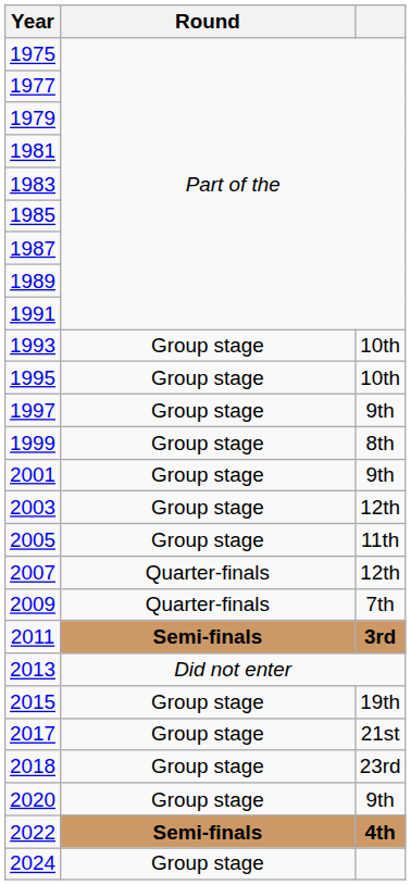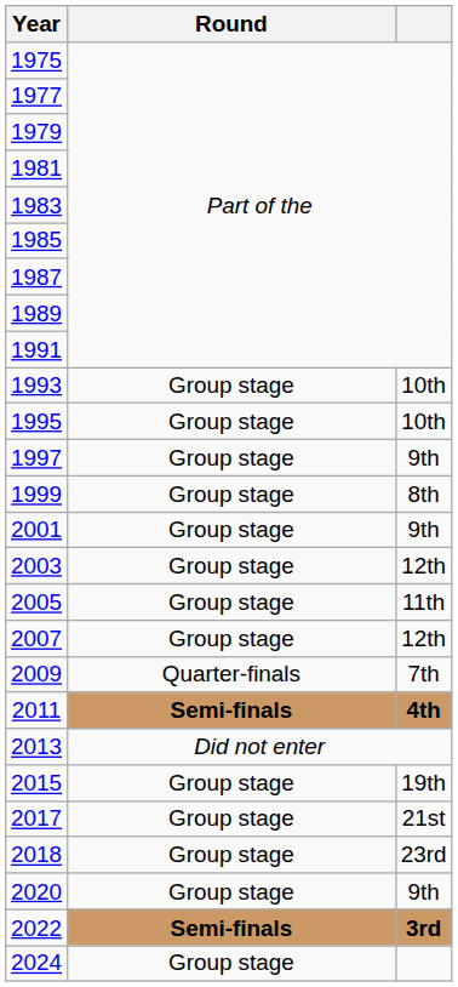2007 | Round: Quarter-finals -> Group stage
2011 | column 3: 3rd -> 4th
2022 | column 3: 4th -> 3rd
